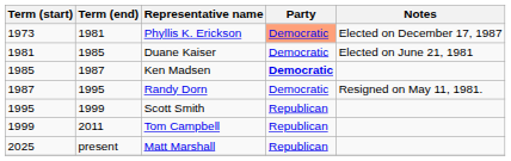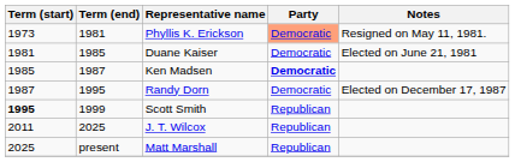Phyllis K. Erickson | Notes: Elected on December 17, 1987 -> Resigned on May 11, 1981.
Randy Dorn | Notes: Resigned on May 11, 1981. -> Elected on December 17, 1987
Scott Smith | Term (start): normal -> bold
- row: 1999 | 2011 | Tom Campbell | Republican
+ row: 2011 | 2025 | J. T. Wilcox | Republican
